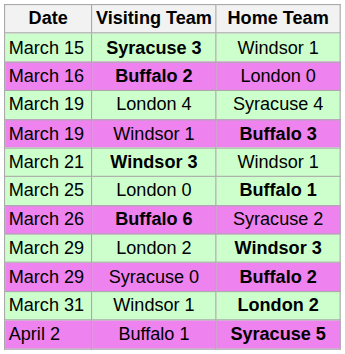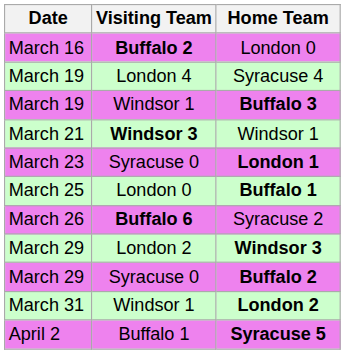- row: March 15 | Syracuse 3 | Windsor 1
+ row: March 23 | Syracuse 0 | London 1
